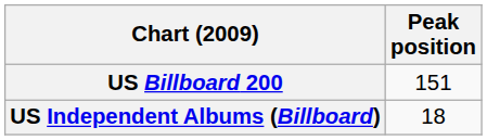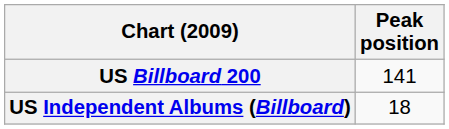US Billboard 200 | Peak position: 151 -> 141
